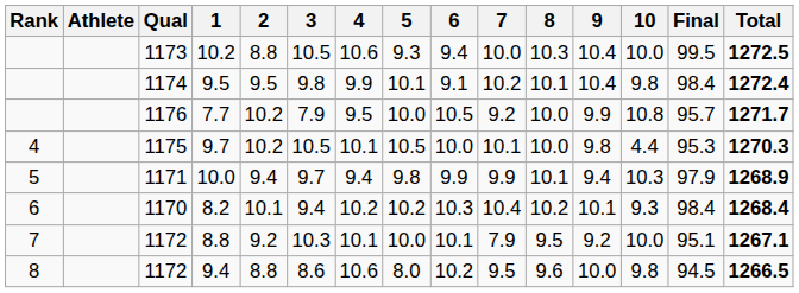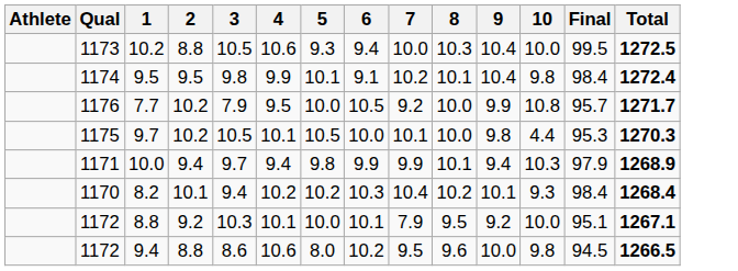- column: Rank | 4 | 5 | 6 | 7 | 8
